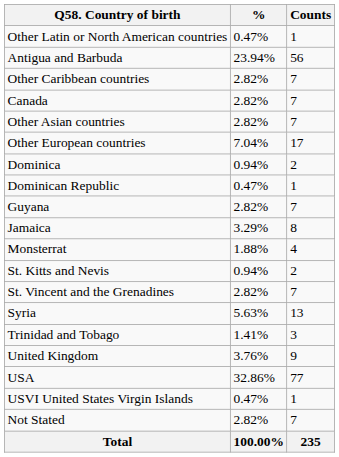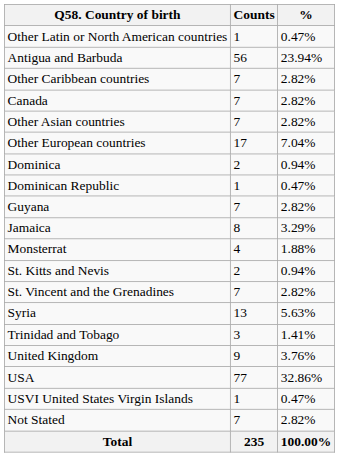columns swapped: Counts <-> %
